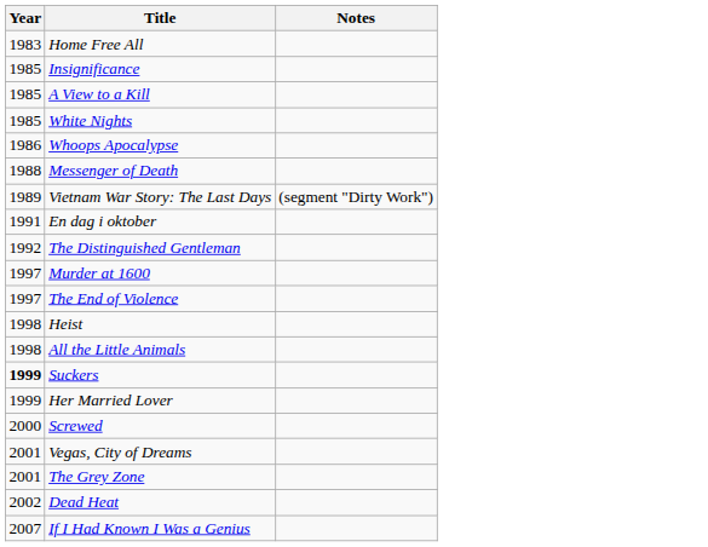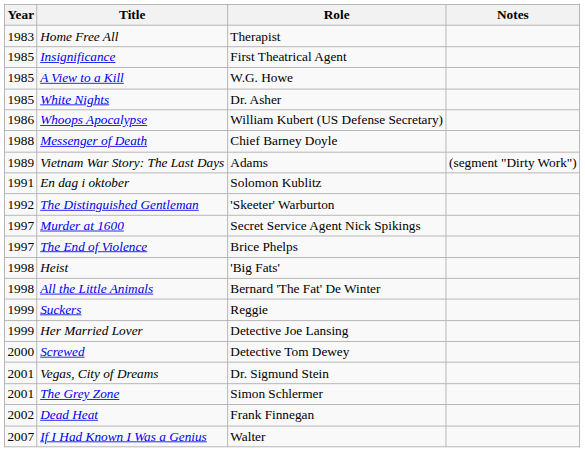+ column: Role | Therapist | First Theatrical Agent | W.G. Howe | Dr. Asher | William Kubert (US Defense Secretary) | Chief Barney Doyle | Adams | Solomon Kublitz | 'Skeeter' Warburton | Secret Service Agent Nick Spikings | Brice Phelps | 'Big Fats' | Bernard 'The Fat' De Winter | Reggie | Detective Joe Lansing | Detective Tom Dewey | Dr. Sigmund Stein | Simon Schlermer | Frank Finnegan | Walter
Suckers | Year: bold -> normal
